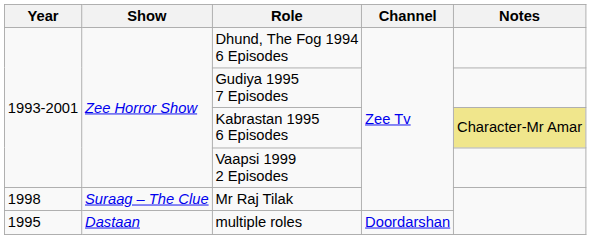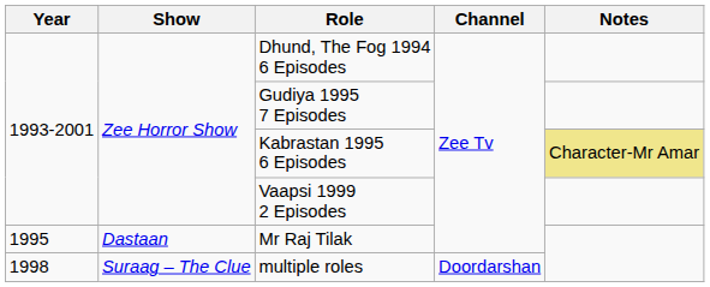Mr Raj Tilak | Year: 1998 -> 1995
Mr Raj Tilak | Show: Suraag – The Clue -> Dastaan
multiple roles | Year: 1995 -> 1998
multiple roles | Show: Dastaan -> Suraag – The Clue
